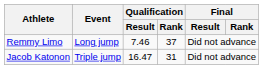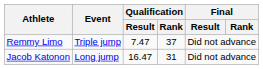Remmy Limo | Event: Long jump -> Triple jump
Remmy Limo | Qualification / Result: 7.46 -> 7.47
Jacob Katonon | Event: Triple jump -> Long jump
